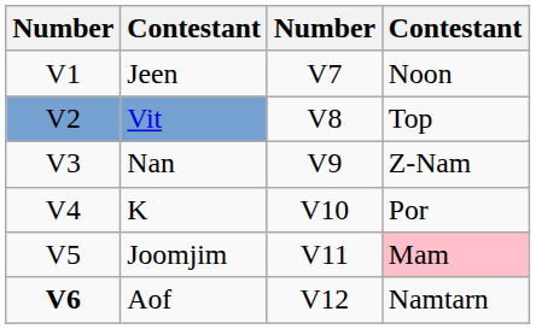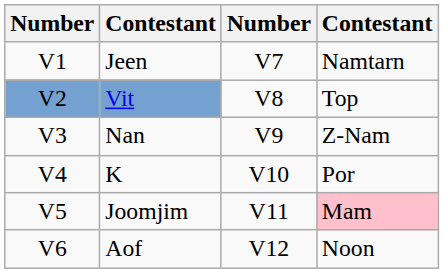Jeen | column 4: Noon -> Namtarn
Aof | column 1: bold -> normal
Aof | column 4: Namtarn -> Noon
